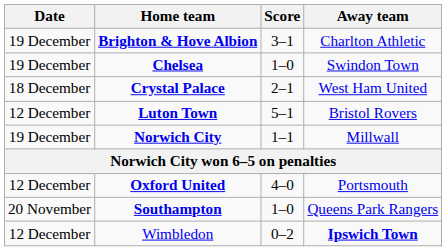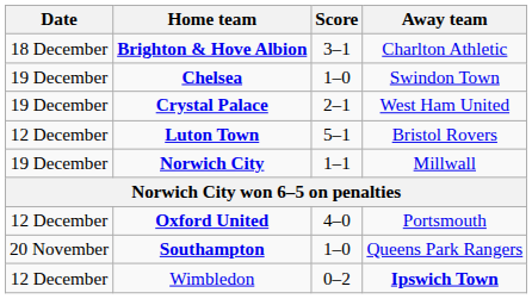Brighton & Hove Albion | Date: 19 December -> 18 December
Crystal Palace | Date: 18 December -> 19 December
